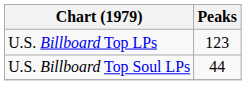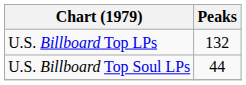U.S. Billboard Top LPs | Peaks: 123 -> 132
